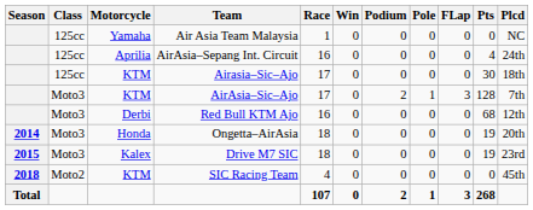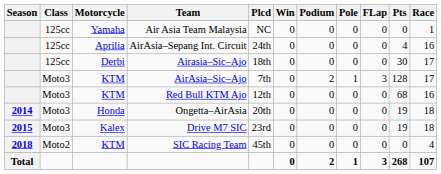columns swapped: Race <-> Plcd
Airasia–Sic–Ajo | Motorcycle: KTM -> Derbi
Red Bull KTM Ajo | Motorcycle: Derbi -> KTM
